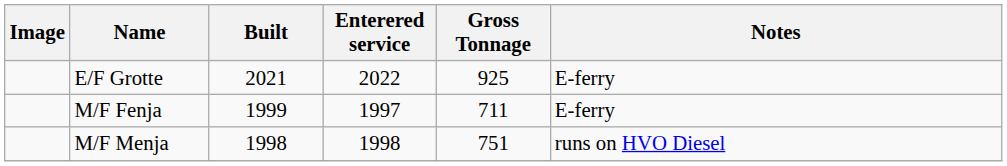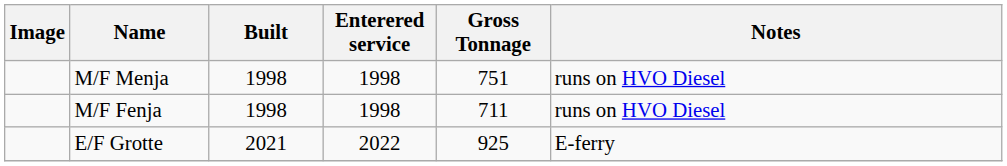rows swapped: M/F Menja <-> E/F Grotte
M/F Fenja | Built: 1999 -> 1998
M/F Fenja | Enterered service: 1997 -> 1998
M/F Fenja | Notes: E-ferry -> runs on HVO Diesel
